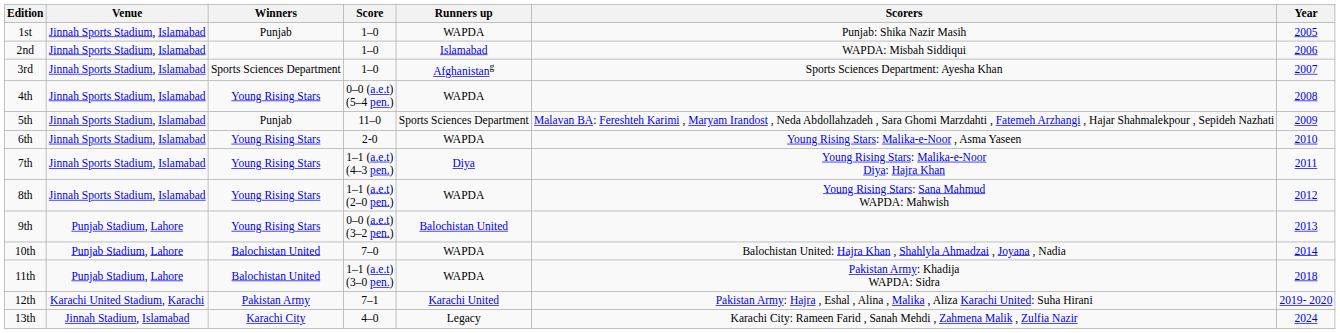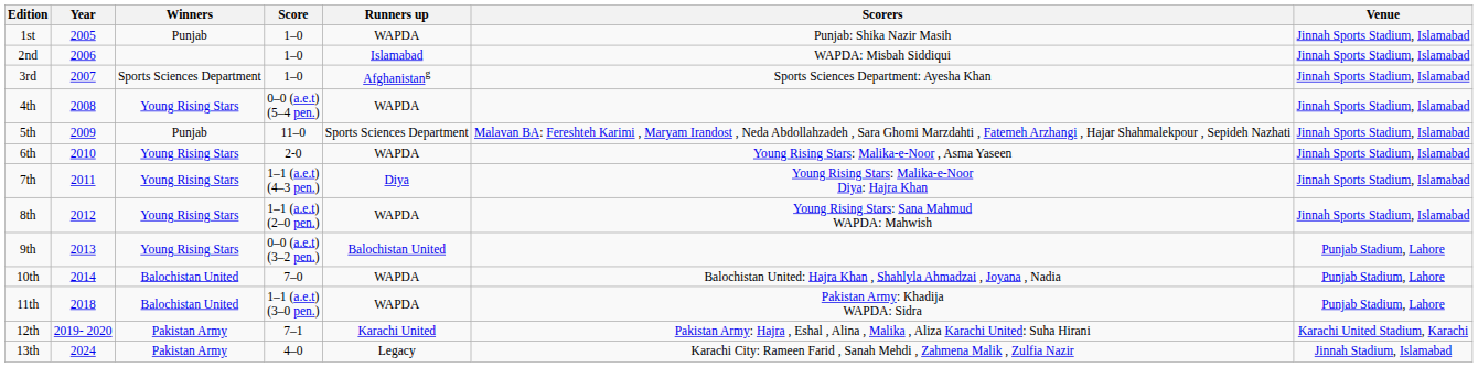columns swapped: Year <-> Venue
13th | Winners: Karachi City -> Pakistan Army
